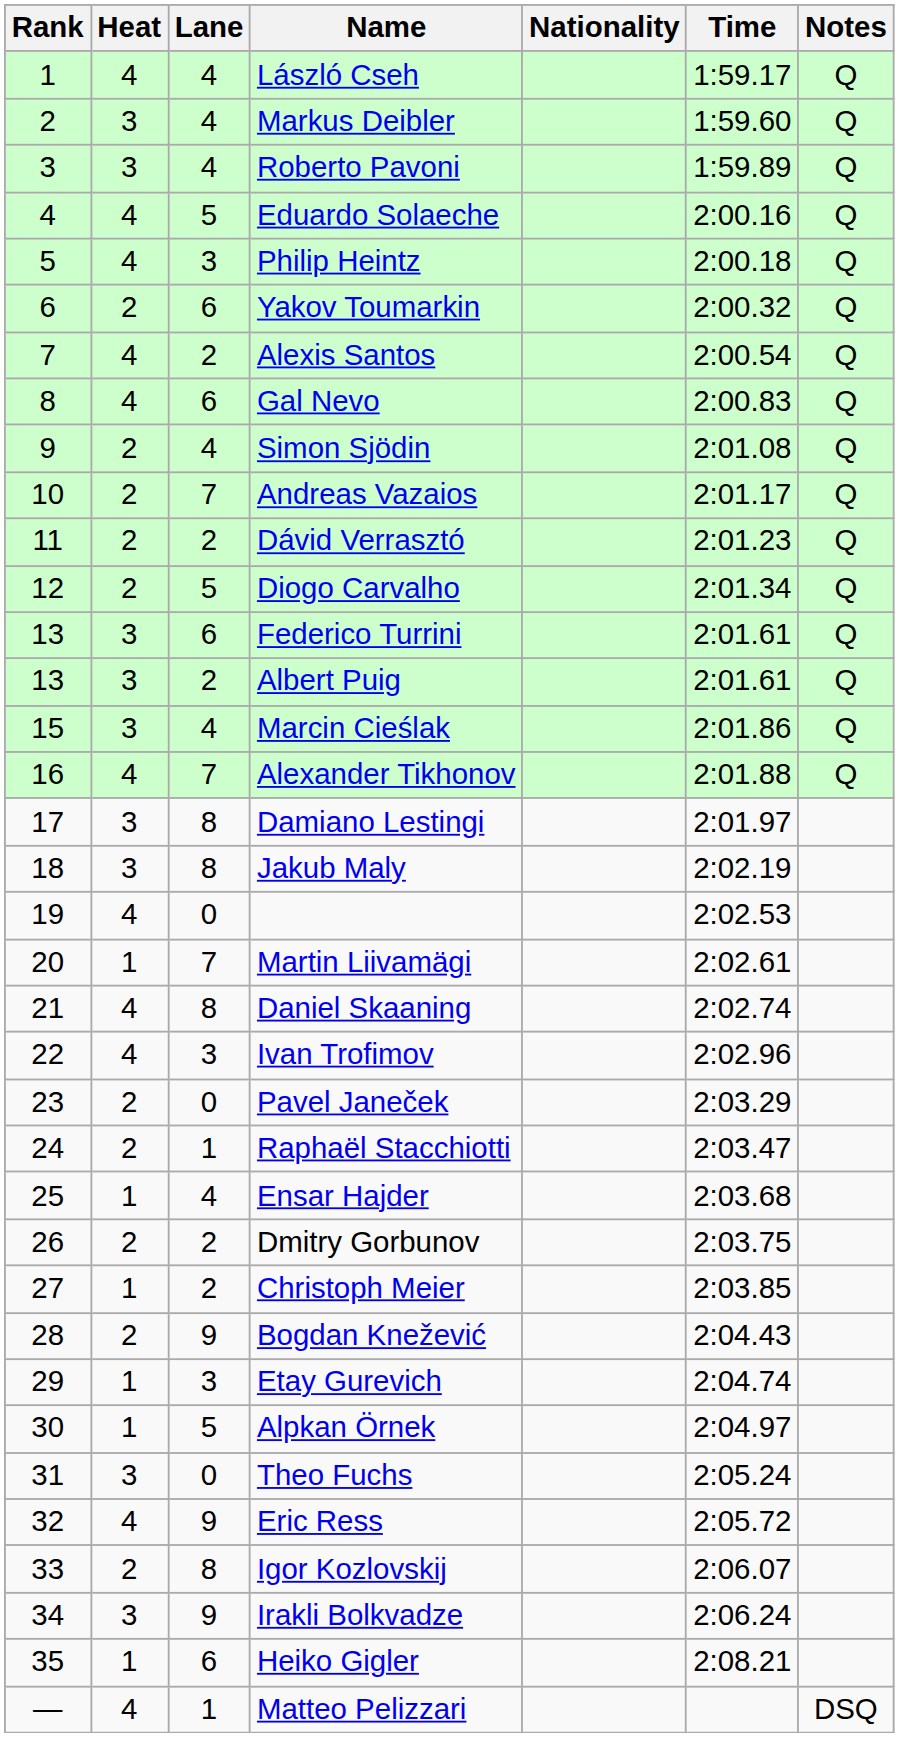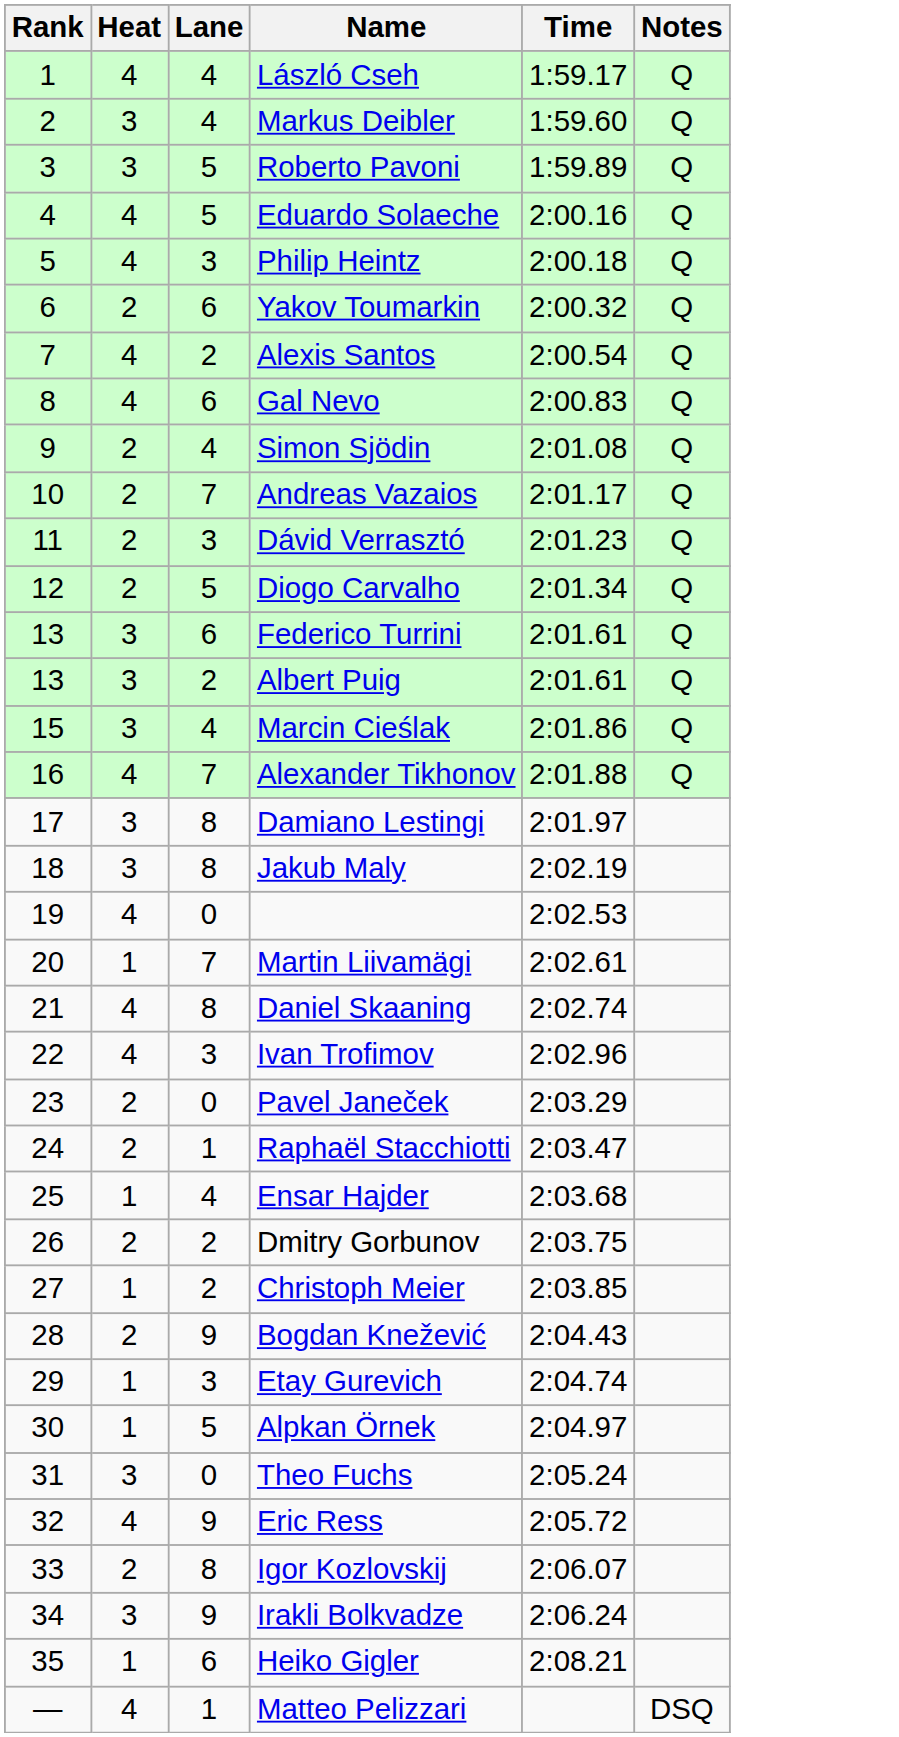- column: Nationality
Roberto Pavoni | Lane: 4 -> 5
Dávid Verrasztó | Lane: 2 -> 3
